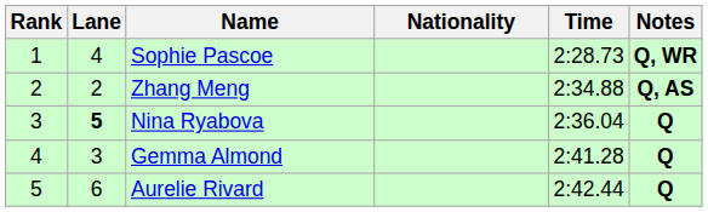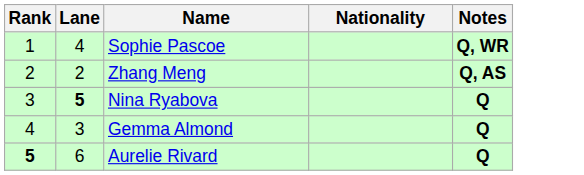- column: Time | 2:28.73 | 2:34.88 | 2:36.04 | 2:41.28 | 2:42.44
Aurelie Rivard | Rank: normal -> bold
